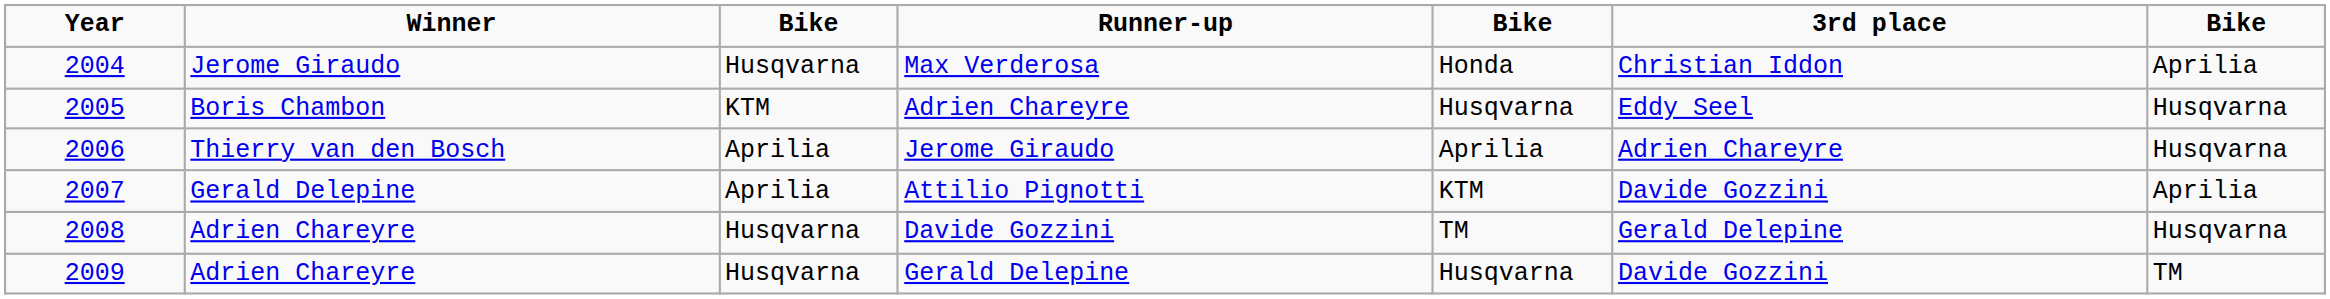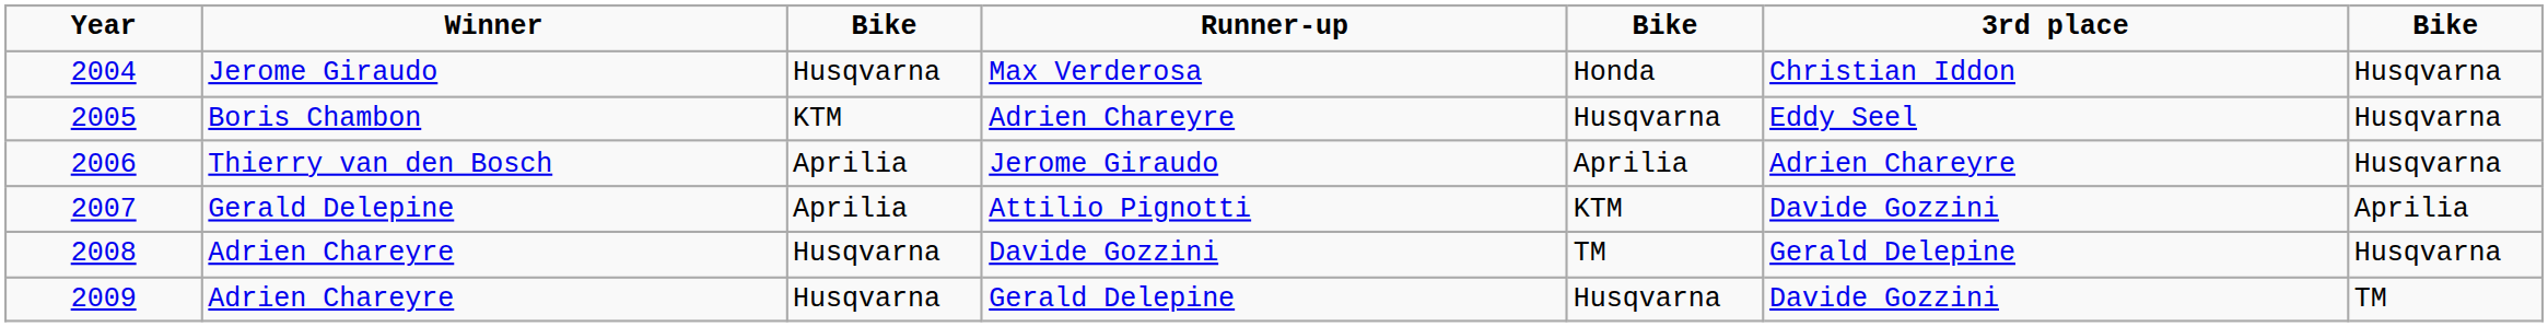Max Verderosa | column 7: Aprilia -> Husqvarna
